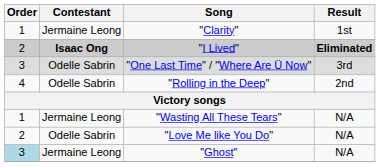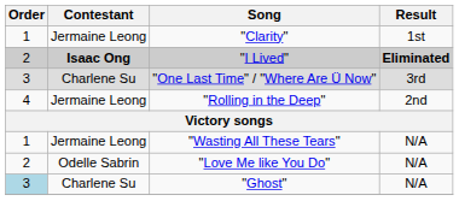"One Last Time" / "Where Are Ü Now" | Contestant: Odelle Sabrin -> Charlene Su
"Rolling in the Deep" | Contestant: Odelle Sabrin -> Jermaine Leong
"Ghost" | Contestant: Jermaine Leong -> Charlene Su
